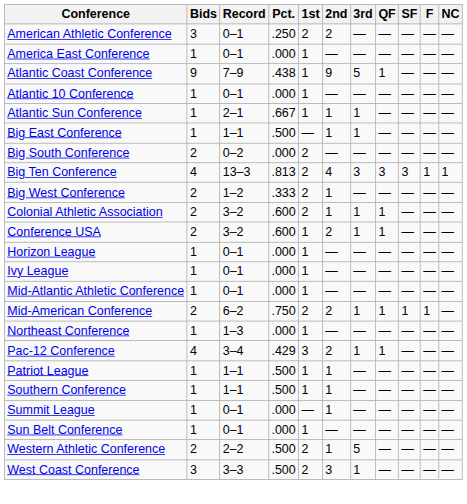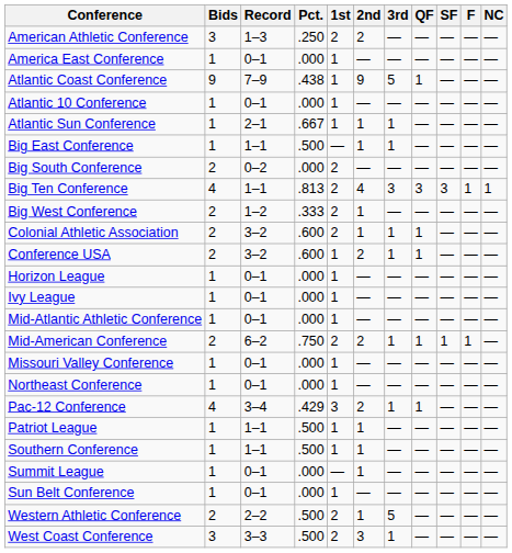American Athletic Conference | Record: 0–1 -> 1–3
Big Ten Conference | Record: 13–3 -> 1–1
+ row: Missouri Valley Conference | 1 | 0–1 | .000 | 1 | — | — | — | — | — | —
Northeast Conference | Record: 1–3 -> 0–1
